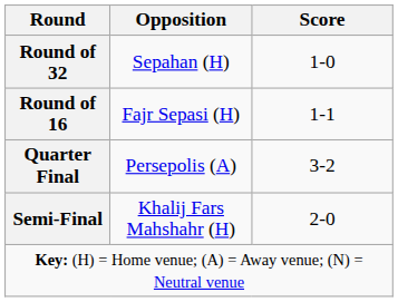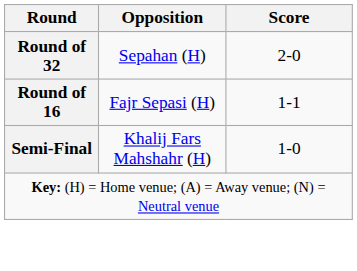Round of 32 | Score: 1-0 -> 2-0
- row: Quarter Final | Persepolis (A) | 3-2
Semi-Final | Score: 2-0 -> 1-0
